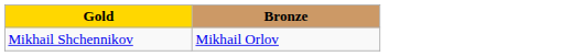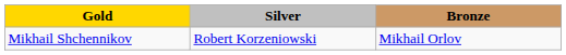+ column: Silver | Robert Korzeniowski
